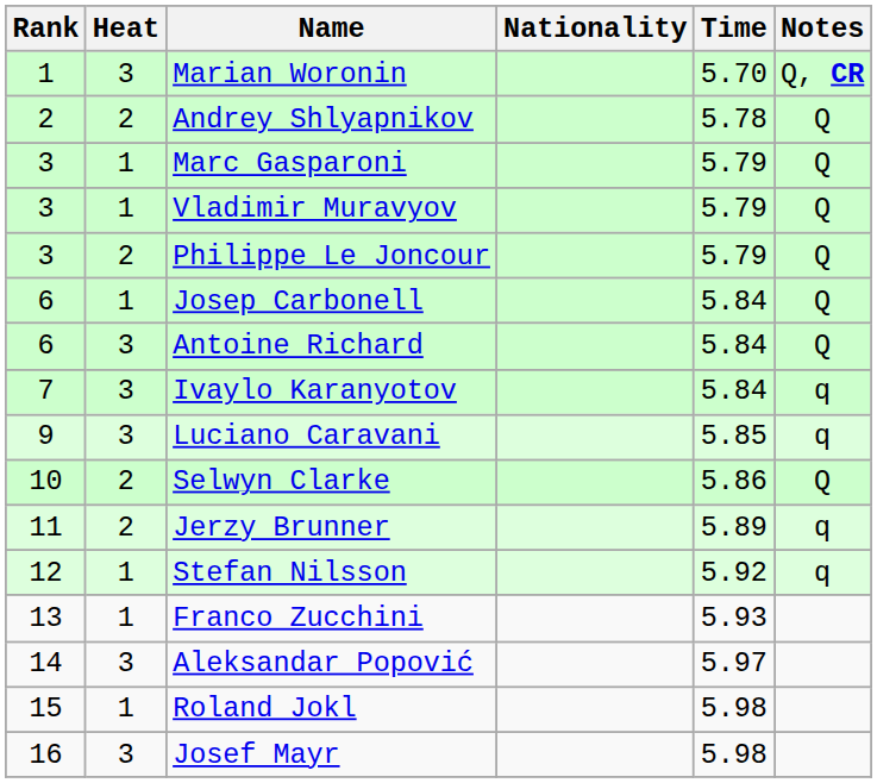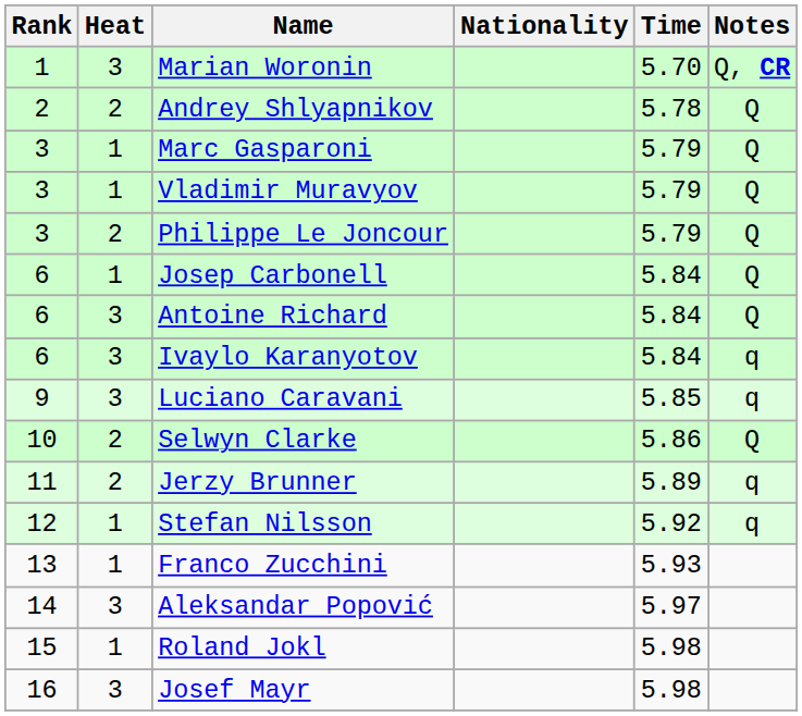Ivaylo Karanyotov | Rank: 7 -> 6
